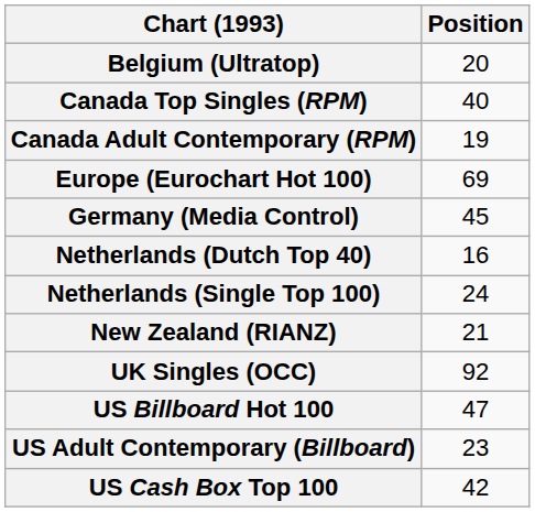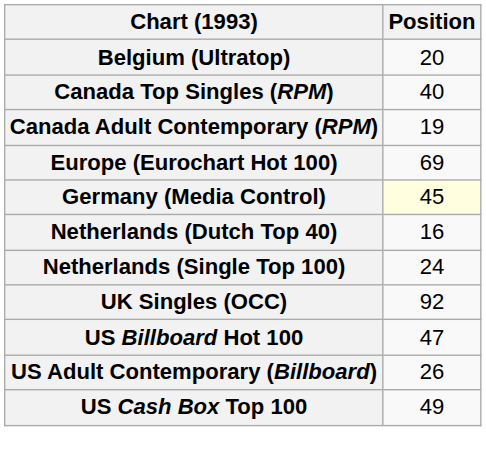Germany (Media Control) | Position: no background -> lightyellow background
- row: New Zealand (RIANZ) | 21
US Adult Contemporary (Billboard) | Position: 23 -> 26
US Cash Box Top 100 | Position: 42 -> 49
